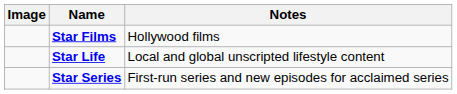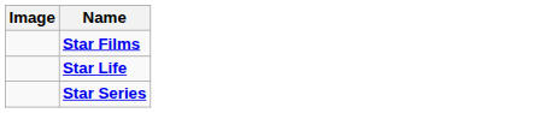- column: Notes | Hollywood films | Local and global unscripted lifestyle content | First-run series and new episodes for acclaimed series
